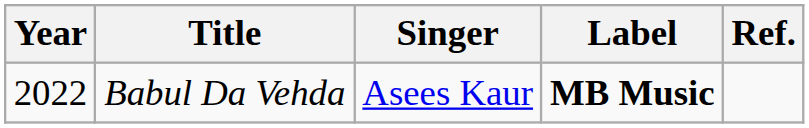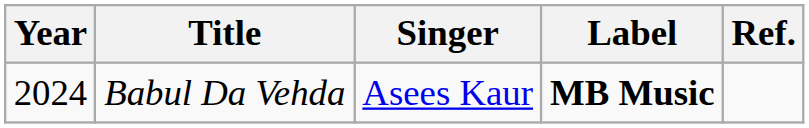Babul Da Vehda | Year: 2022 -> 2024
